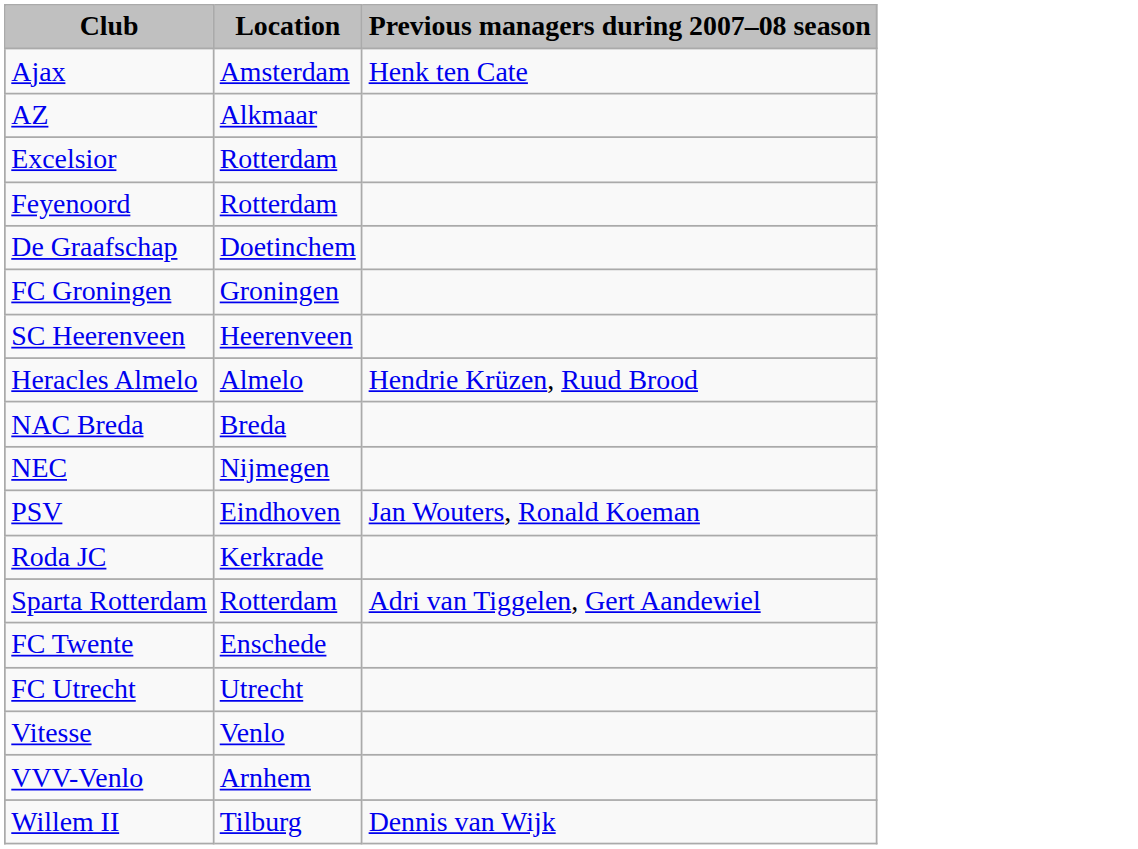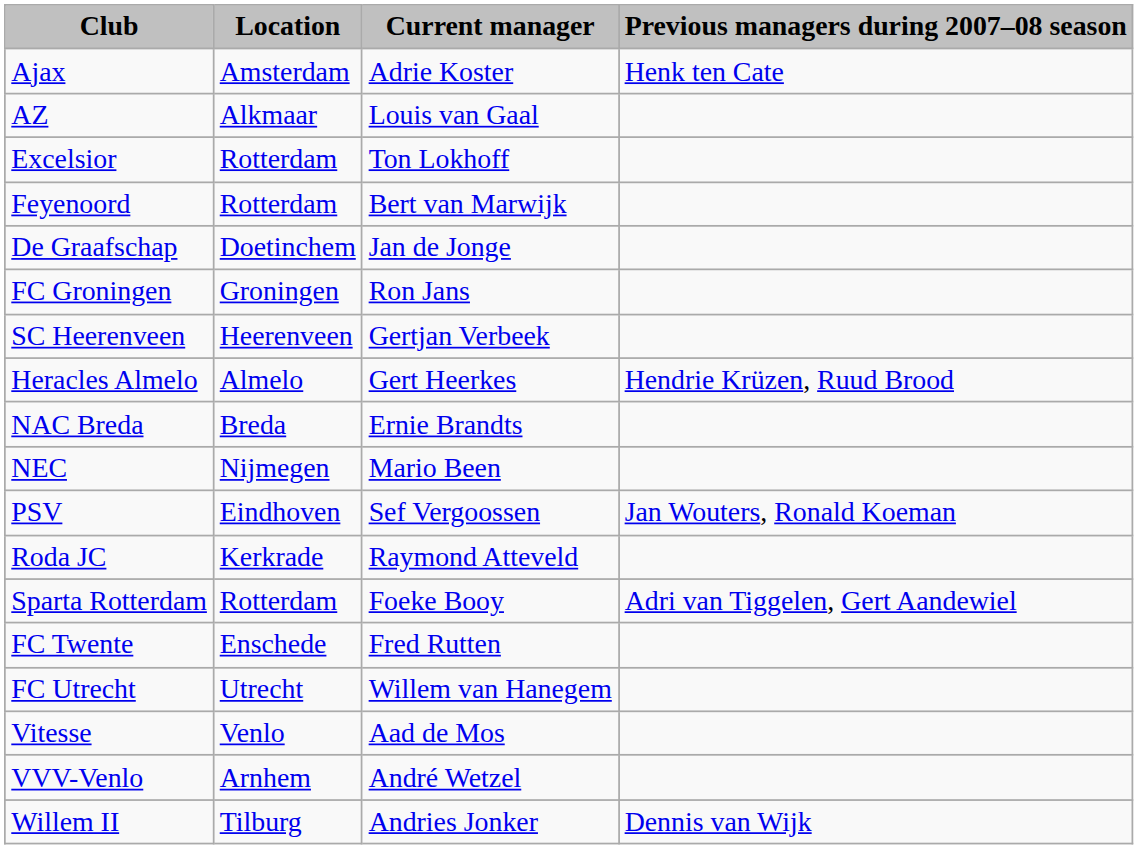+ column: Current manager | Adrie Koster | Louis van Gaal | Ton Lokhoff | Bert van Marwijk | Jan de Jonge | Ron Jans | Gertjan Verbeek | Gert Heerkes | Ernie Brandts | Mario Been | Sef Vergoossen | Raymond Atteveld | Foeke Booy | Fred Rutten | Willem van Hanegem | Aad de Mos | André Wetzel | Andries Jonker
